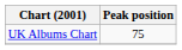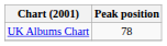UK Albums Chart | Peak position: 75 -> 78
